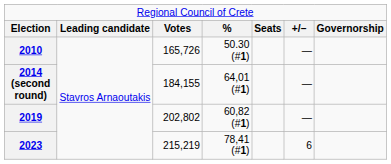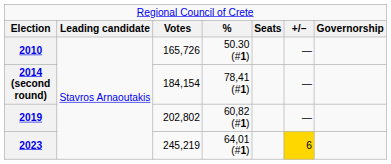2014 (second round) | column 3: 184,155 -> 184,154
2014 (second round) | column 4: 64,01 (#1) -> 78,41 (#1)
2023 | column 3: 215,219 -> 245,219
2023 | column 4: 78,41 (#1) -> 64,01 (#1)
2023 | column 6: no background -> gold background
